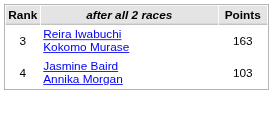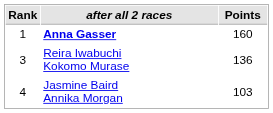+ row: 1 | Anna Gasser | 160
Reira Iwabuchi Kokomo Murase | Points: 163 -> 136
